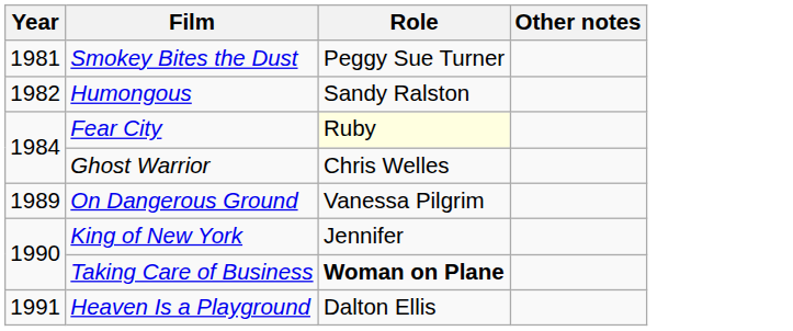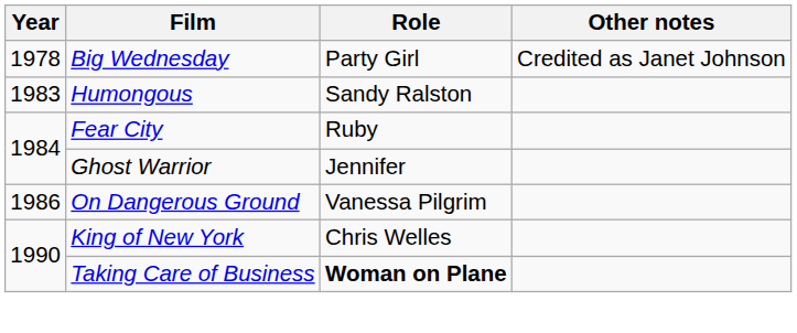+ row: 1978 | Big Wednesday | Party Girl | Credited as Janet Johnson
- row: 1981 | Smokey Bites the Dust | Peggy Sue Turner
Humongous | Year: 1982 -> 1983
Fear City | Role: lightyellow background -> no background
Ghost Warrior | Role: Chris Welles -> Jennifer
On Dangerous Ground | Year: 1989 -> 1986
King of New York | Role: Jennifer -> Chris Welles
- row: 1991 | Heaven Is a Playground | Dalton Ellis
